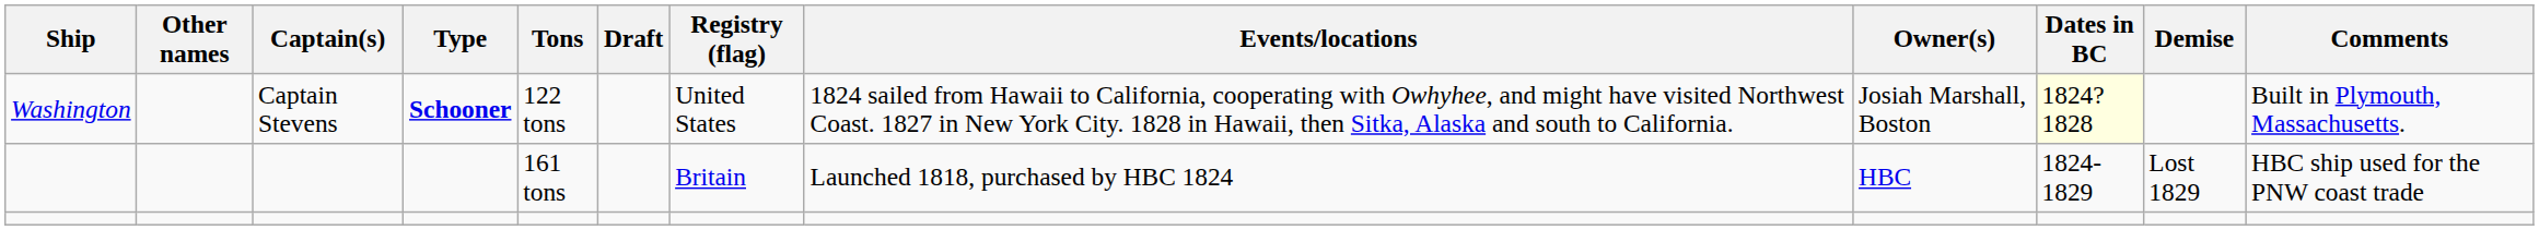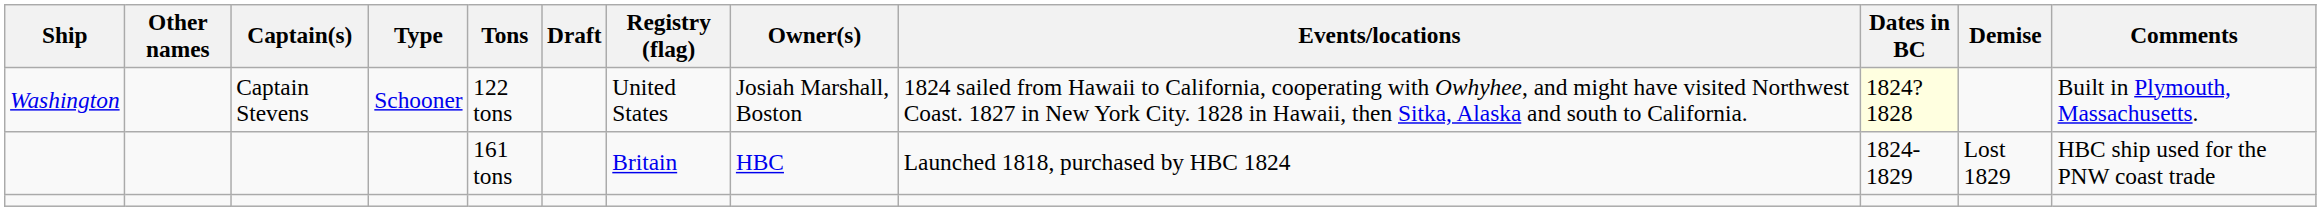columns swapped: Owner(s) <-> Events/locations
Washington | Type: bold -> normal
